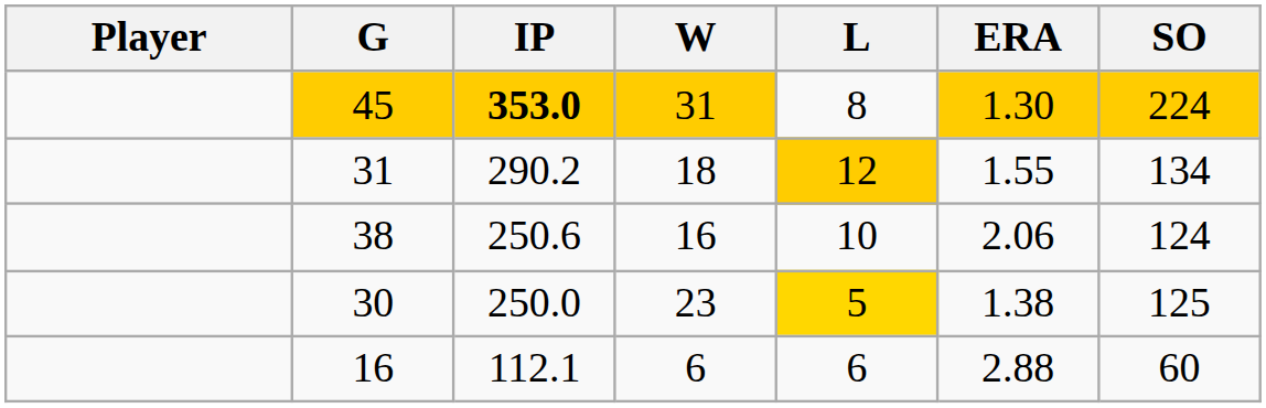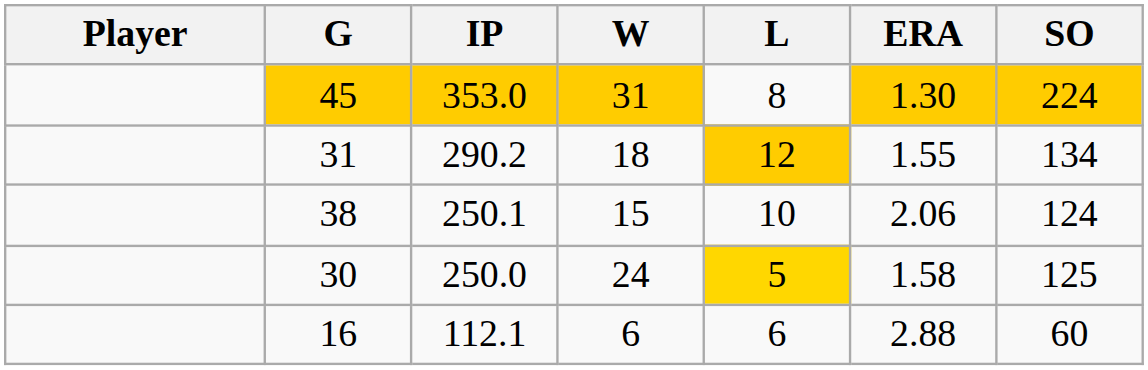45 | IP: bold -> normal
38 | IP: 250.6 -> 250.1
38 | W: 16 -> 15
30 | W: 23 -> 24
30 | ERA: 1.38 -> 1.58
